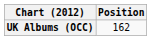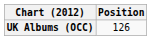UK Albums (OCC) | Position: 162 -> 126
